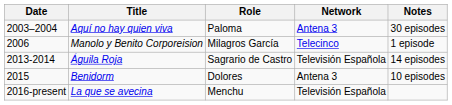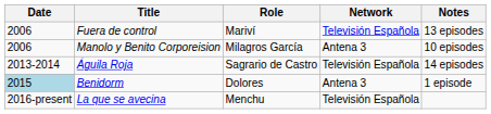- row: 2003–2004 | Aquí no hay quien viva | Paloma | Antena 3 | 30 episodes
+ row: 2006 | Fuera de control | Mariví | Televisión Española | 13 episodes
Manolo y Benito Corporeision | Network: Telecinco -> Antena 3
Manolo y Benito Corporeision | Notes: 1 episode -> 10 episodes
Benidorm | Date: no background -> lightblue background
Benidorm | Notes: 10 episodes -> 1 episode
